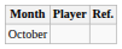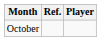columns swapped: Player <-> Ref.
